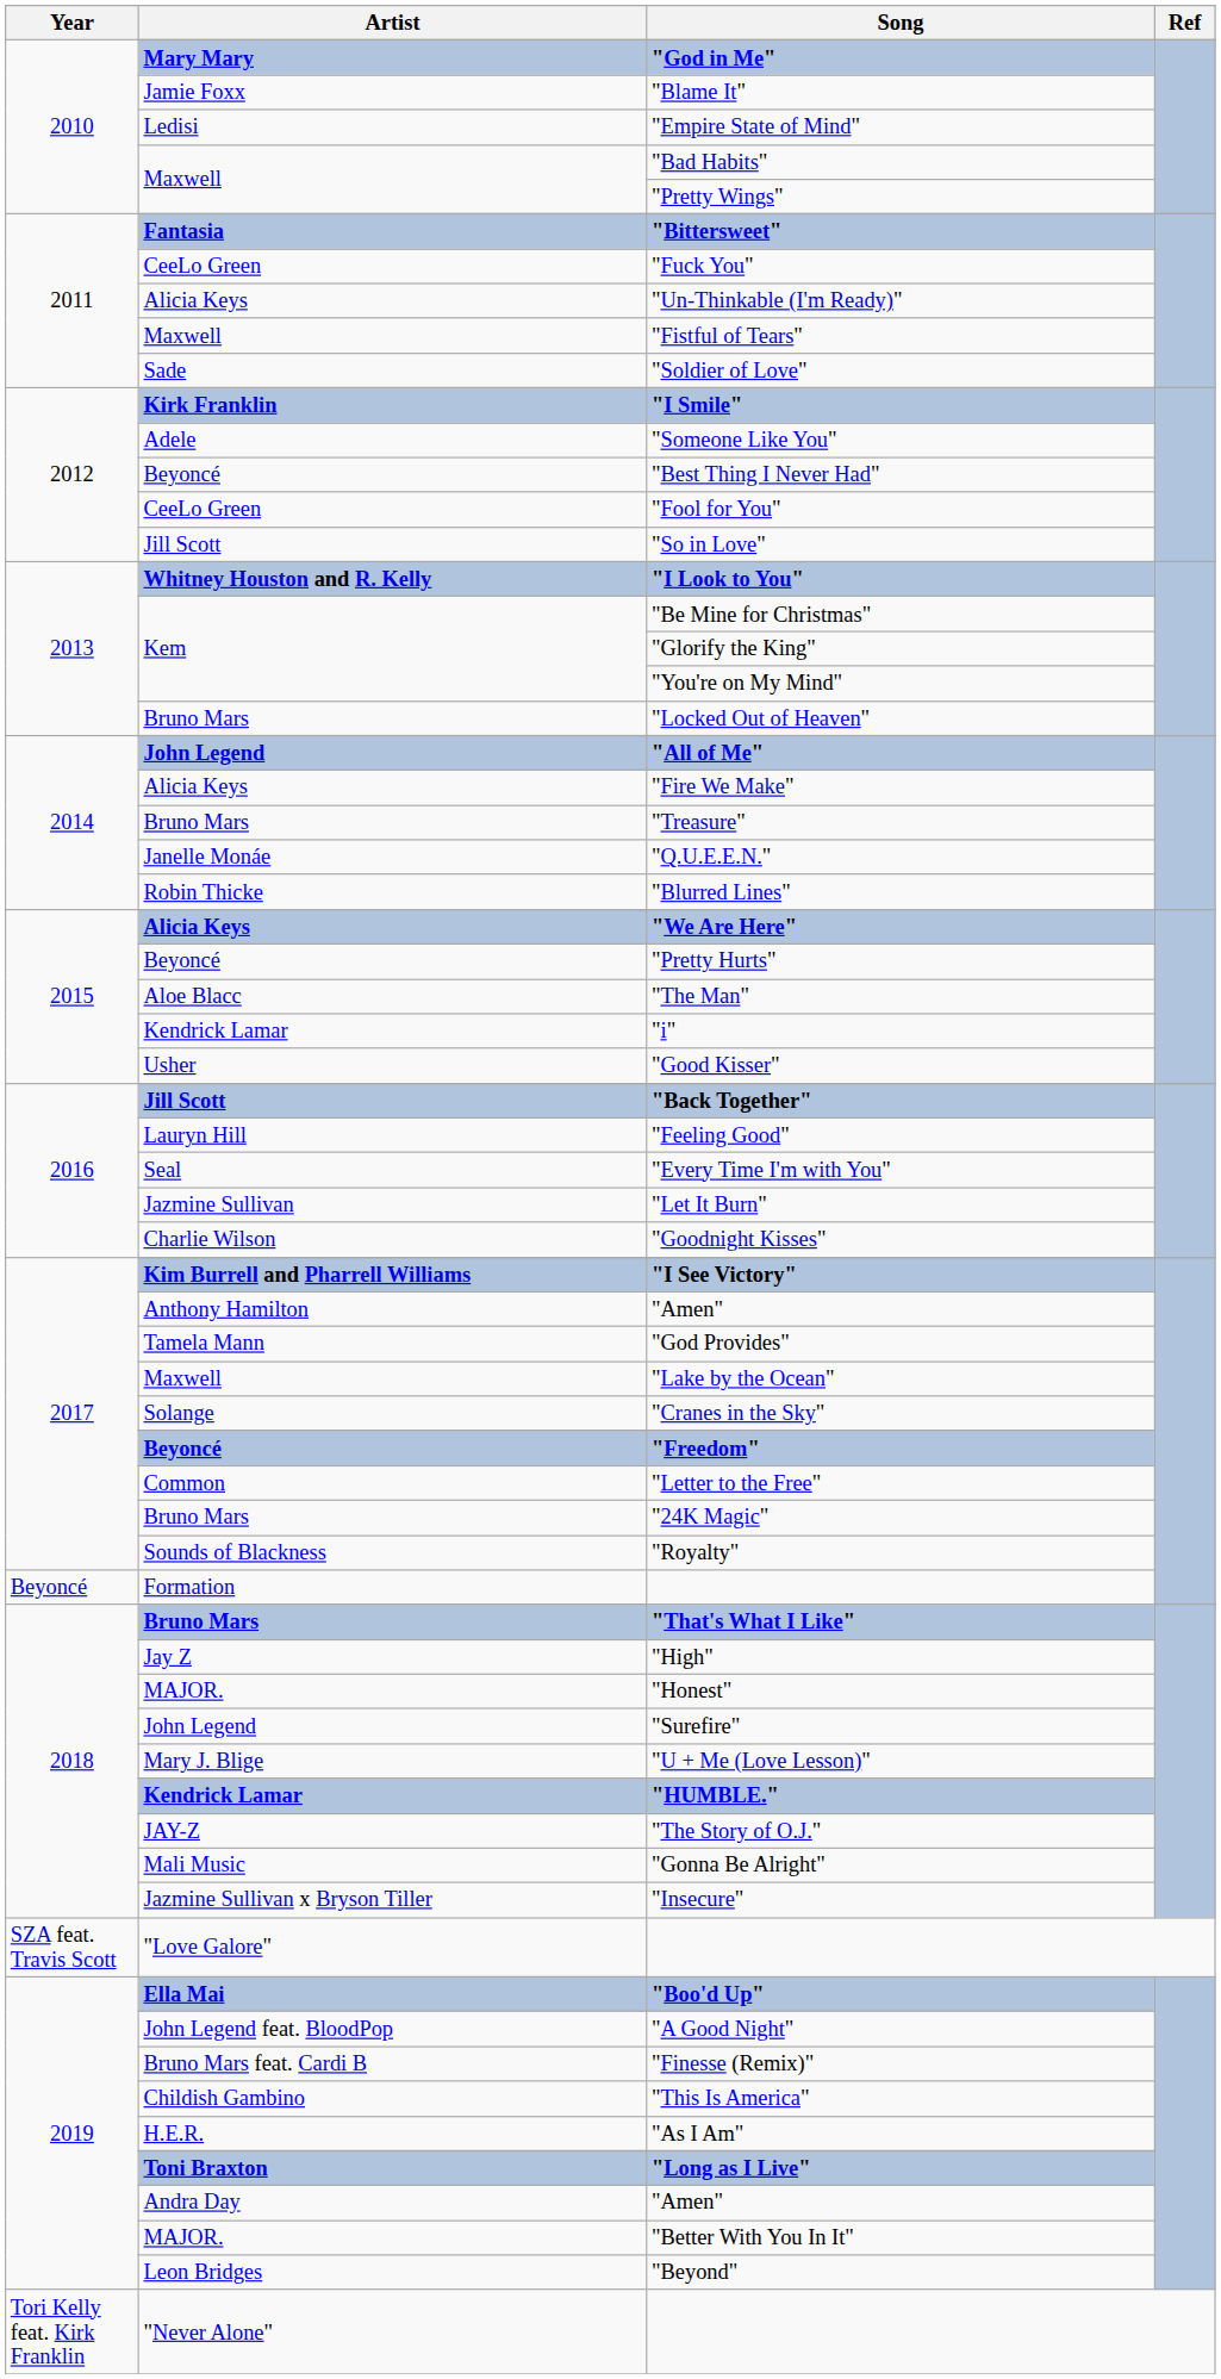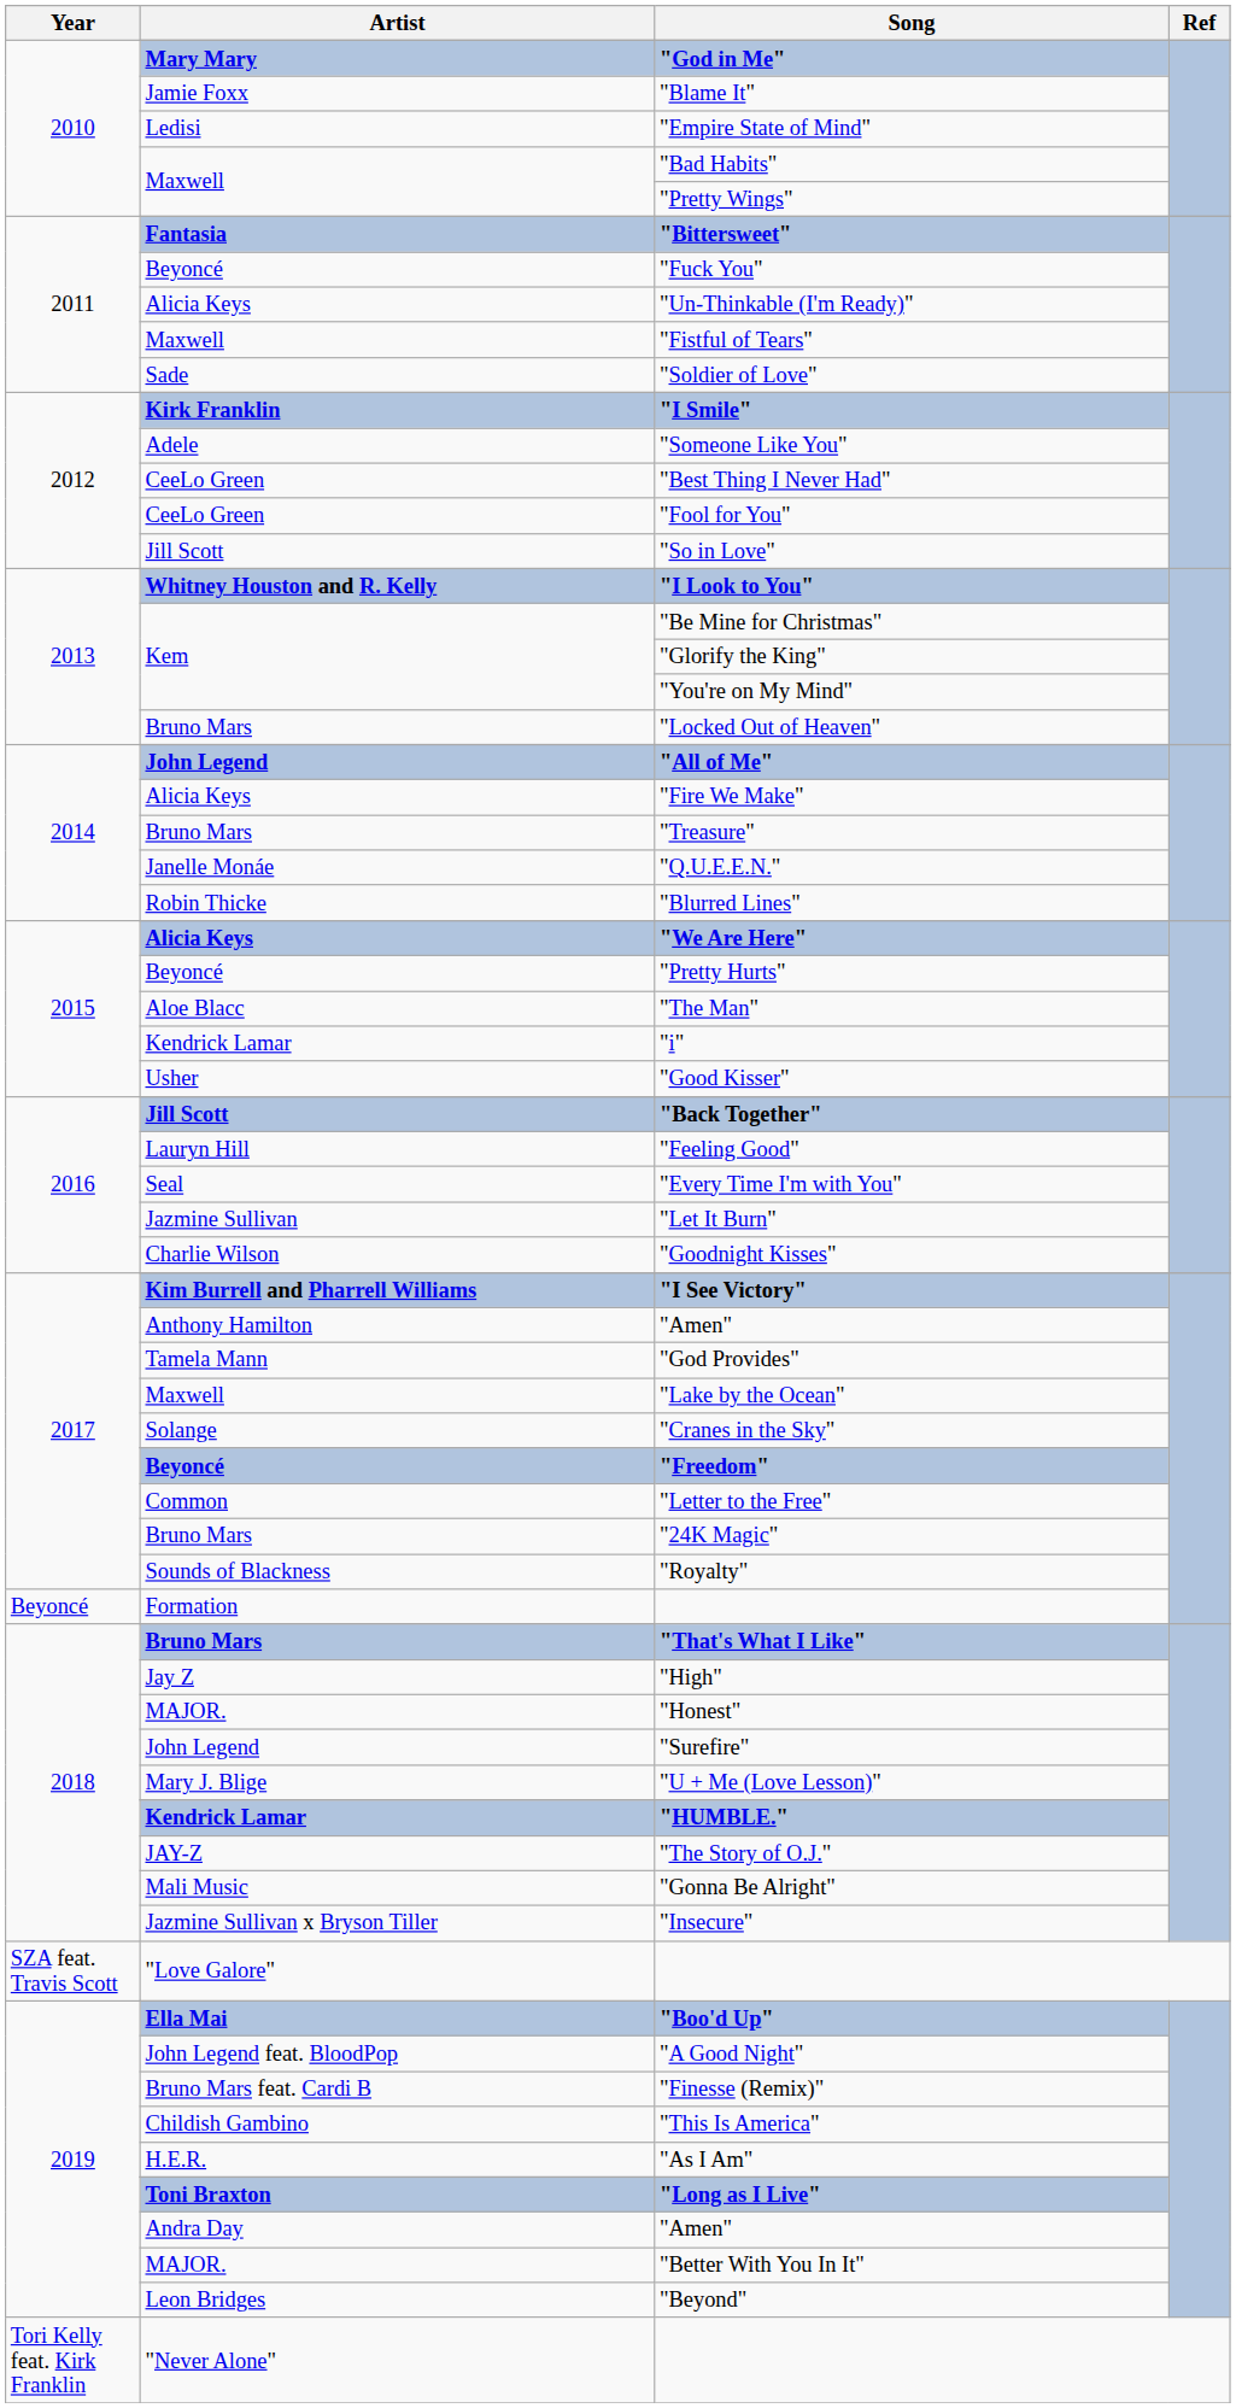"Fuck You" | Artist: CeeLo Green -> Beyoncé
"Best Thing I Never Had" | Artist: Beyoncé -> CeeLo Green
